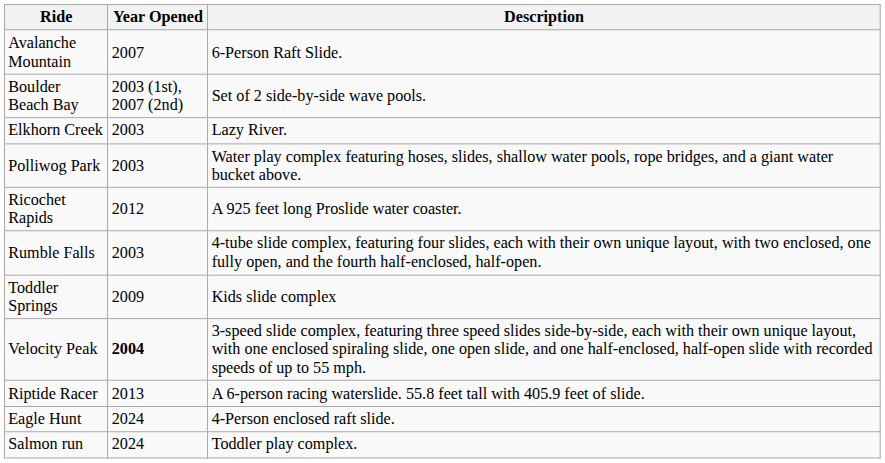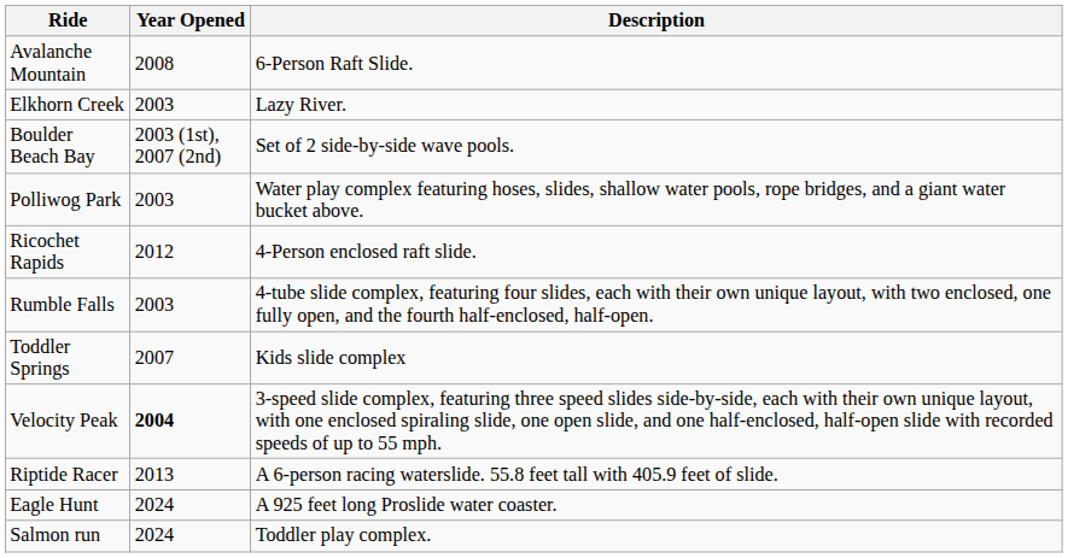Avalanche Mountain | Year Opened: 2007 -> 2008
rows swapped: Boulder Beach Bay <-> Elkhorn Creek
Ricochet Rapids | Description: A 925 feet long Proslide water coaster. -> 4-Person enclosed raft slide.
Toddler Springs | Year Opened: 2009 -> 2007
Eagle Hunt | Description: 4-Person enclosed raft slide. -> A 925 feet long Proslide water coaster.
